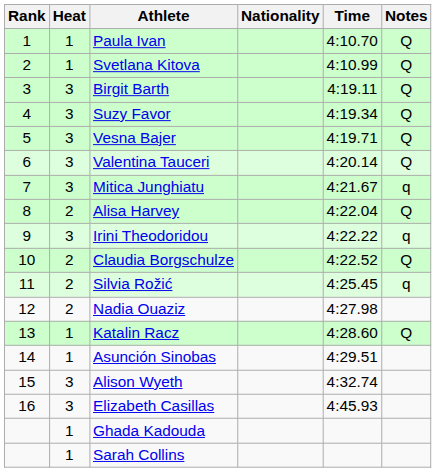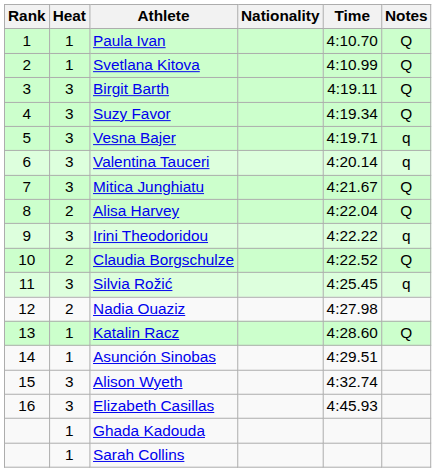Vesna Bajer | Notes: Q -> q
Valentina Tauceri | Notes: Q -> q
Mitica Junghiatu | Notes: q -> Q
Silvia Rožić | Heat: 2 -> 3
